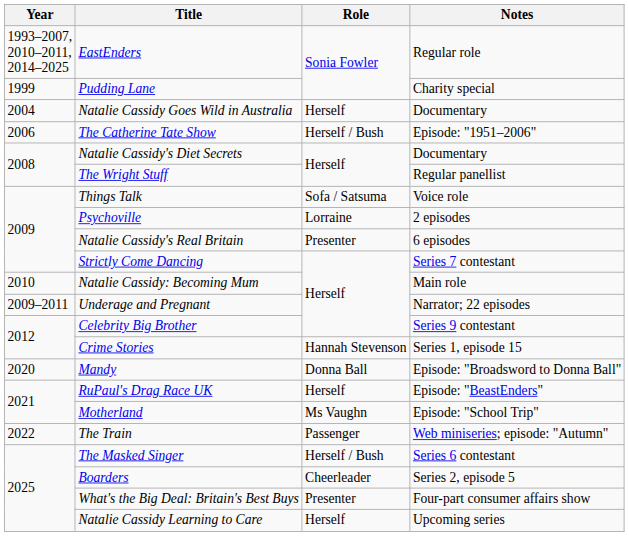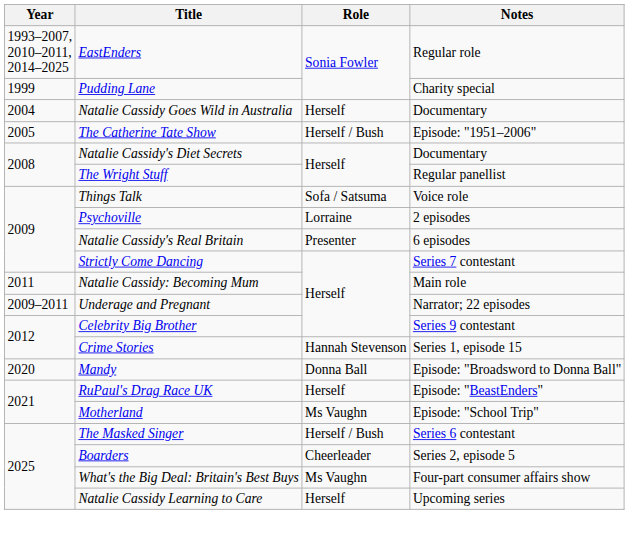The Catherine Tate Show | Year: 2006 -> 2005
Natalie Cassidy: Becoming Mum | Year: 2010 -> 2011
- row: 2022 | The Train | Passenger | Web miniseries; episode: "Autumn"
What's the Big Deal: Britain's Best Buys | Role: Presenter -> Ms Vaughn
